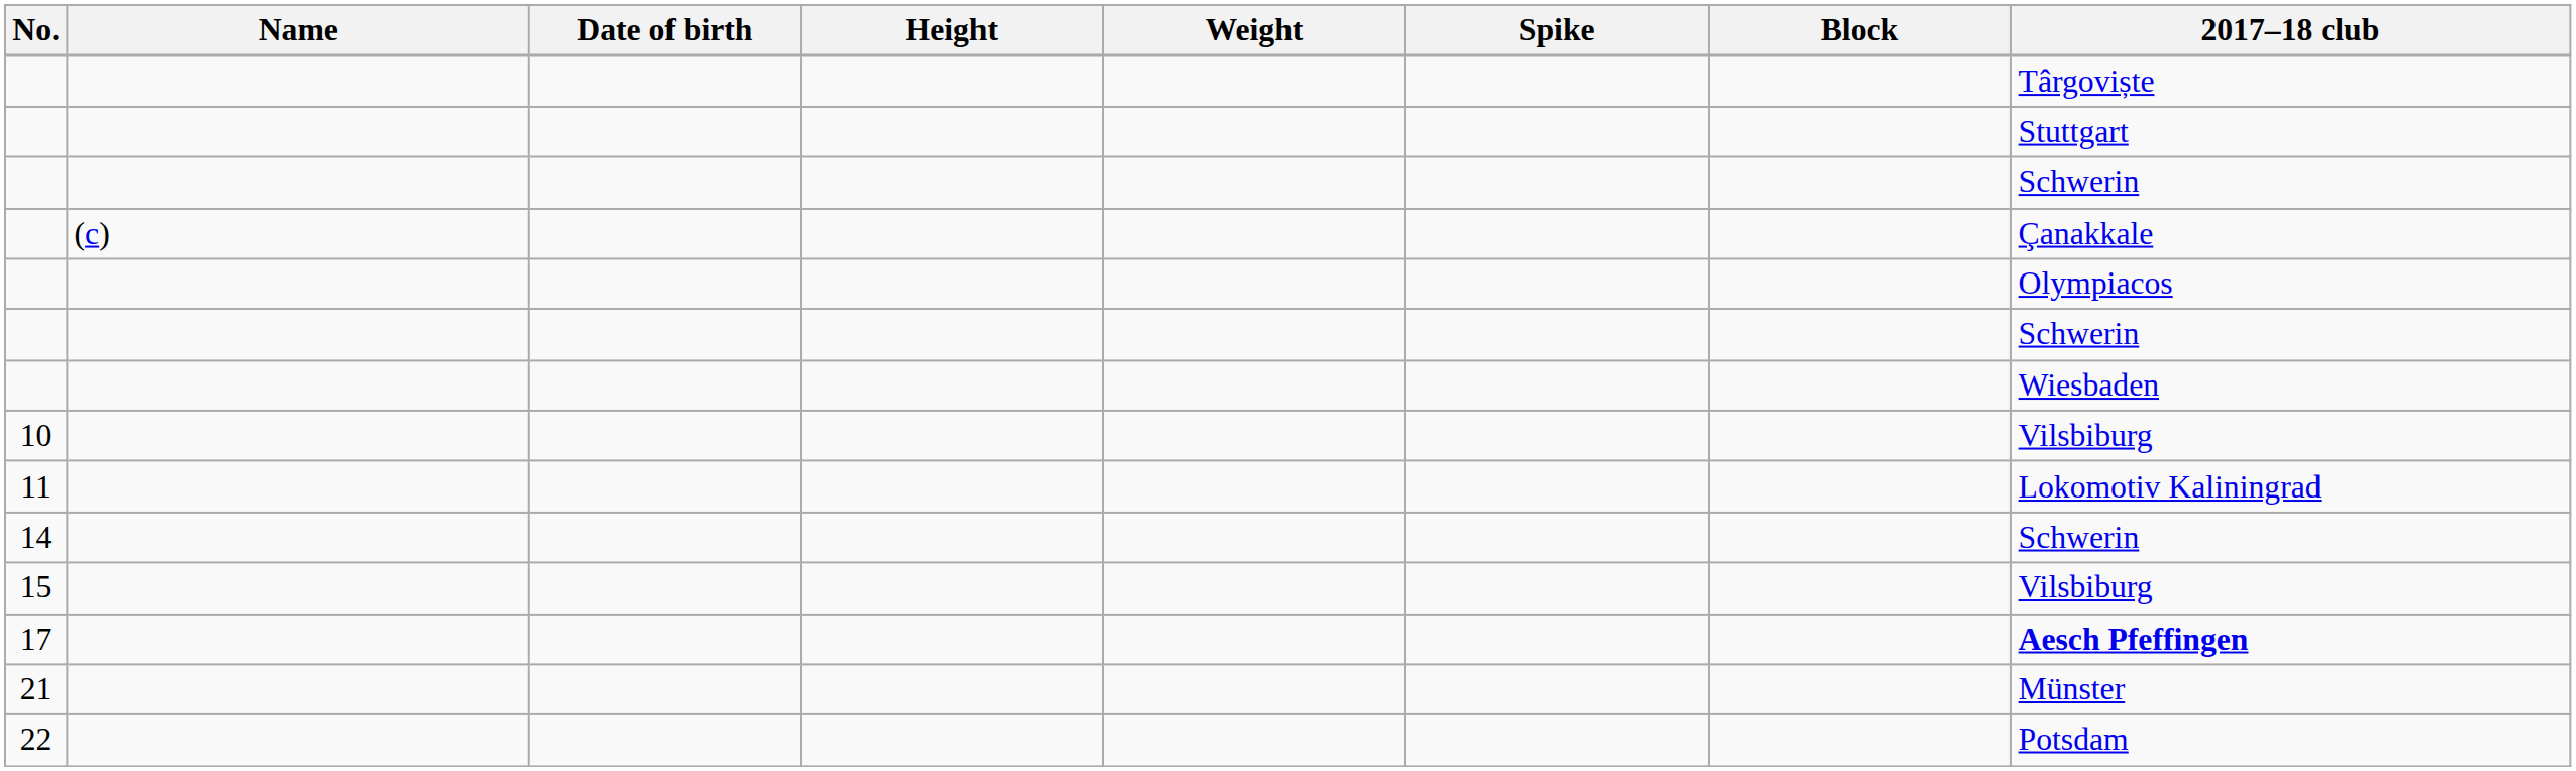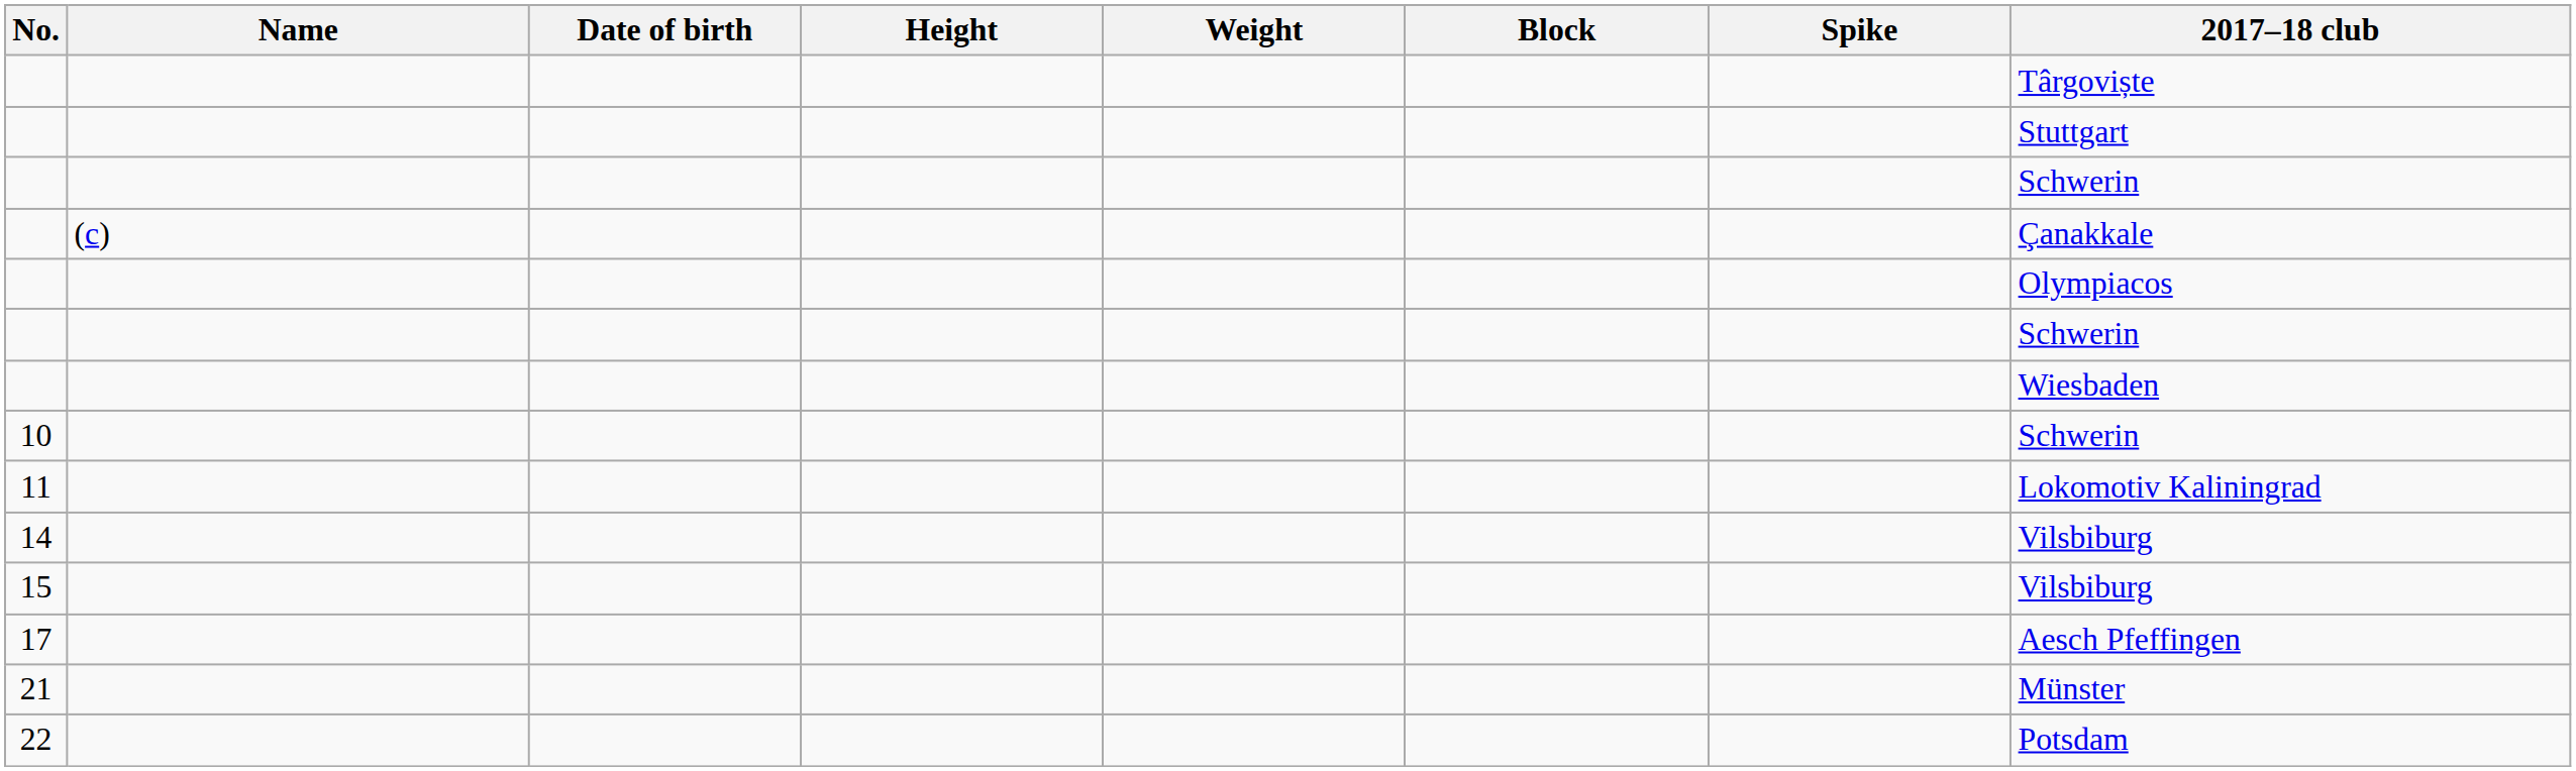columns swapped: Spike <-> Block
10 | 2017–18 club: Vilsbiburg -> Schwerin
14 | 2017–18 club: Schwerin -> Vilsbiburg
17 | 2017–18 club: bold -> normal
